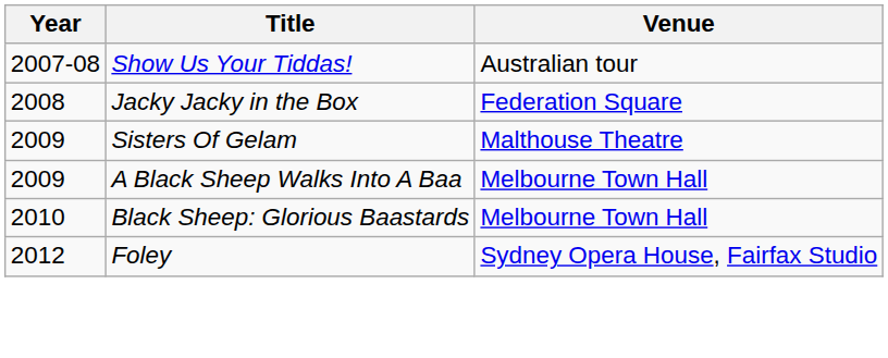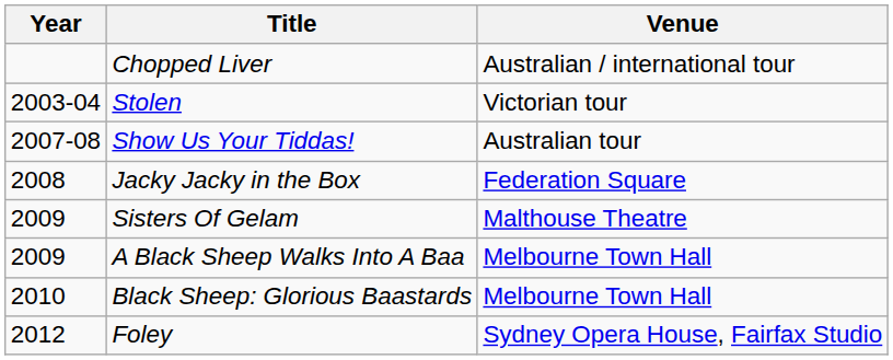+ row: Chopped Liver | Australian / international tour
+ row: 2003-04 | Stolen | Victorian tour
